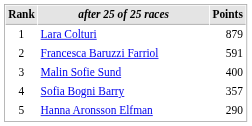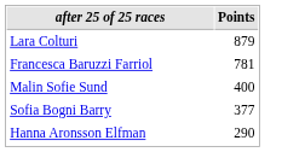- column: Rank | 1 | 2 | 3 | 4 | 5
Francesca Baruzzi Farriol | Points: 591 -> 781
Sofia Bogni Barry | Points: 357 -> 377
